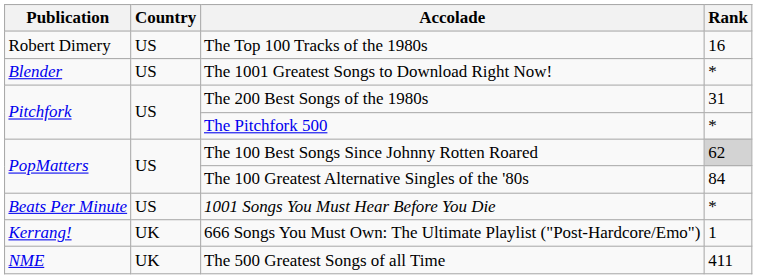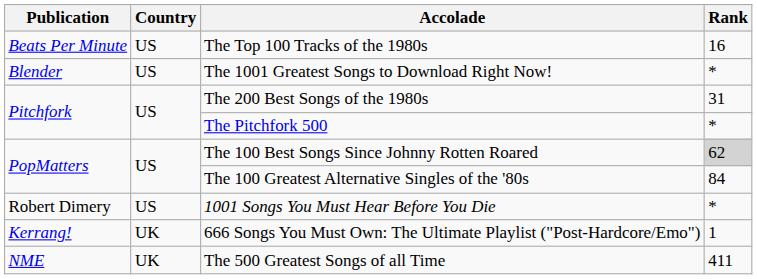The Top 100 Tracks of the 1980s | Publication: Robert Dimery -> Beats Per Minute
1001 Songs You Must Hear Before You Die | Publication: Beats Per Minute -> Robert Dimery
